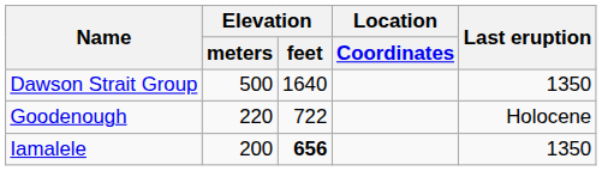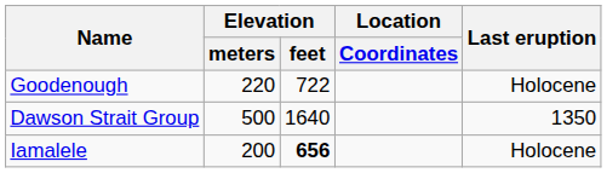rows swapped: Dawson Strait Group <-> Goodenough
Iamalele | Last eruption: 1350 -> Holocene
